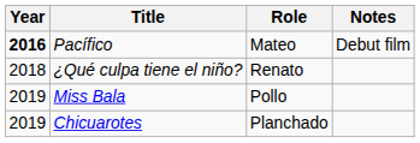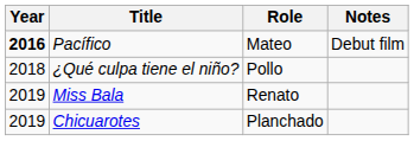¿Qué culpa tiene el niño? | Role: Renato -> Pollo
Miss Bala | Role: Pollo -> Renato
